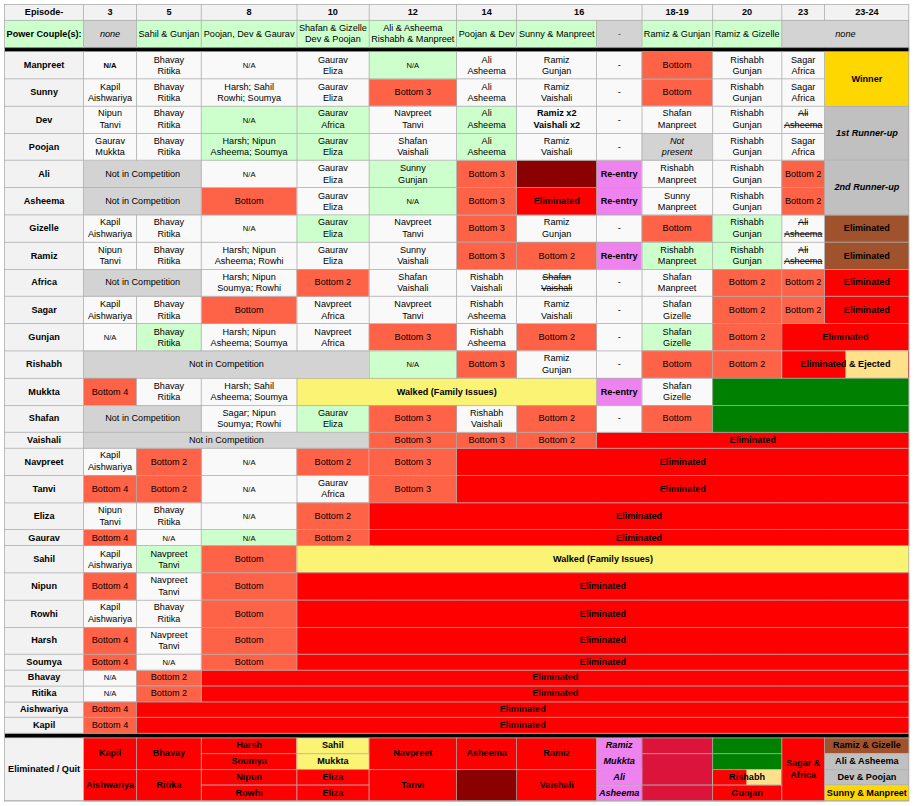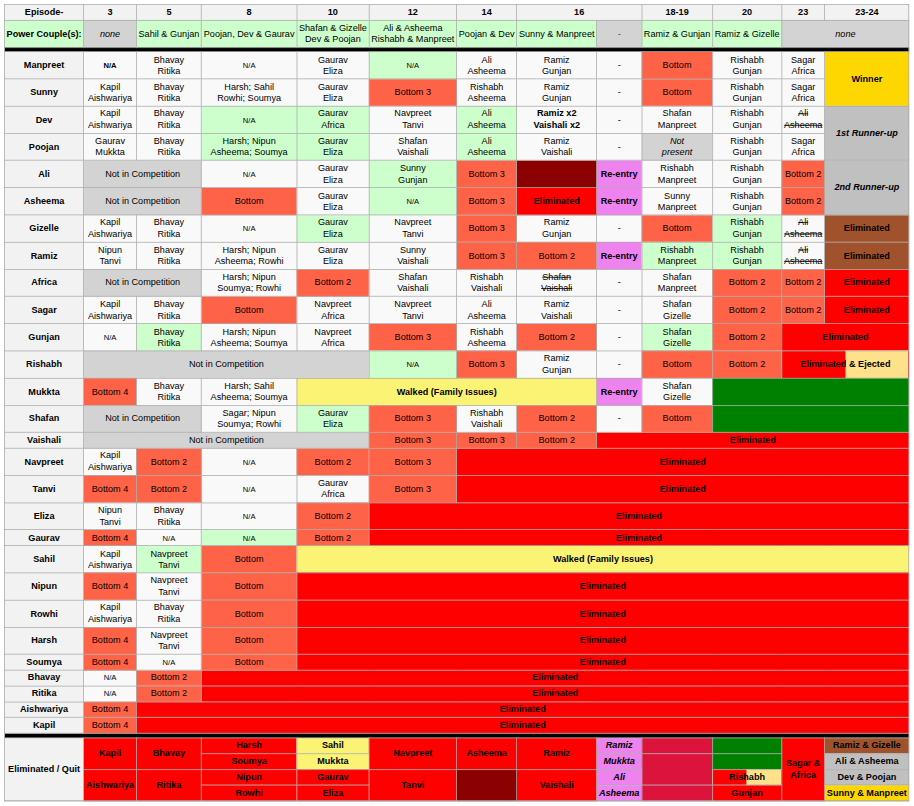Sunny | 14: Ali Asheema -> Rishabh Asheema
Sunny | column 8: Ramiz Vaishali -> Ramiz Gunjan
Dev | 3: Nipun Tanvi -> Kapil Aishwariya
Sagar | 14: Rishabh Asheema -> Ali Asheema
Eliminated / Quit / Nipun | 10: Eliza -> Gaurav
